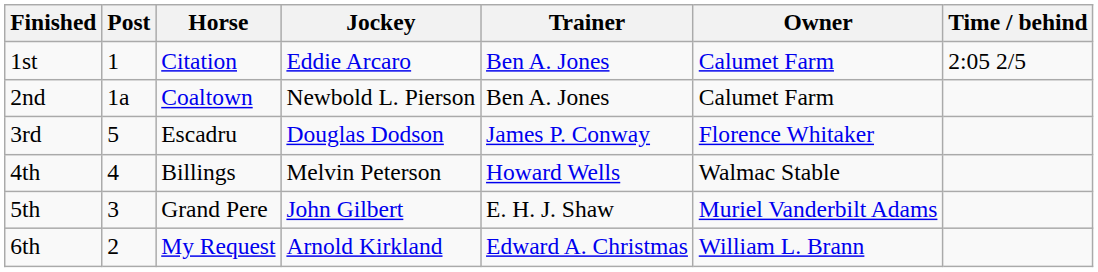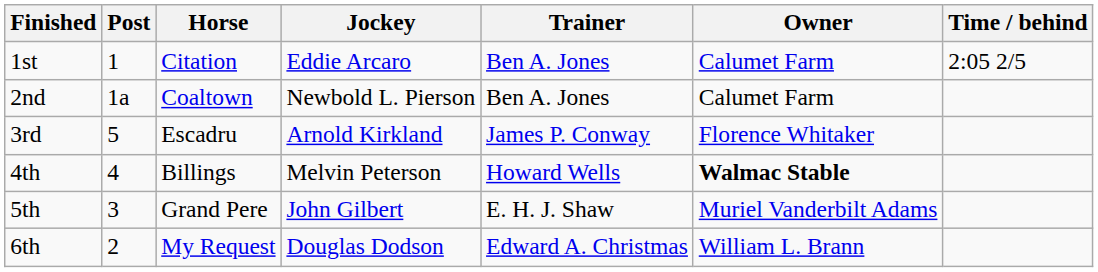3rd | Jockey: Douglas Dodson -> Arnold Kirkland
4th | Owner: normal -> bold
6th | Jockey: Arnold Kirkland -> Douglas Dodson
